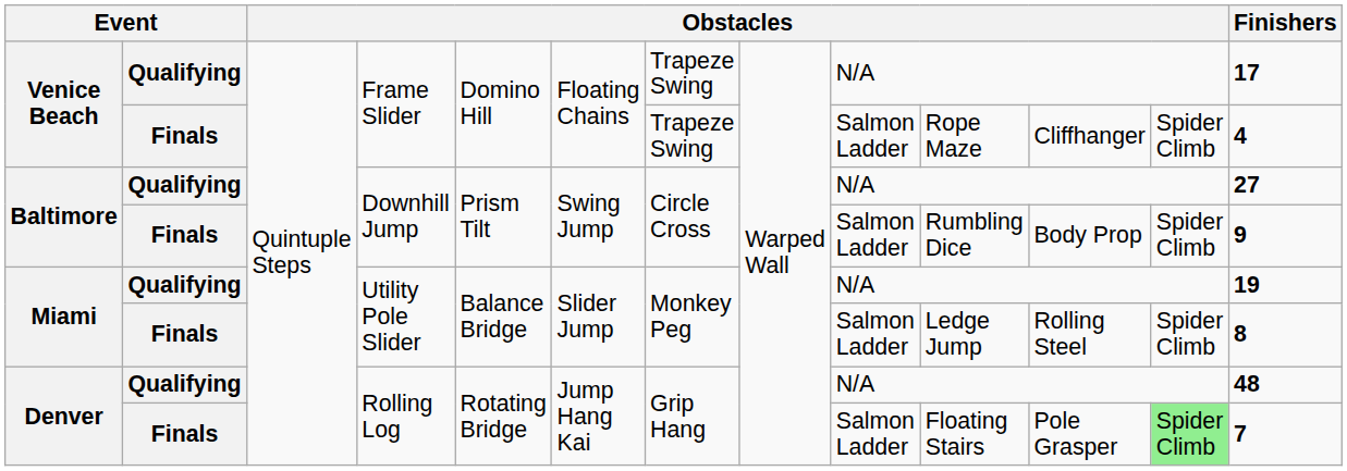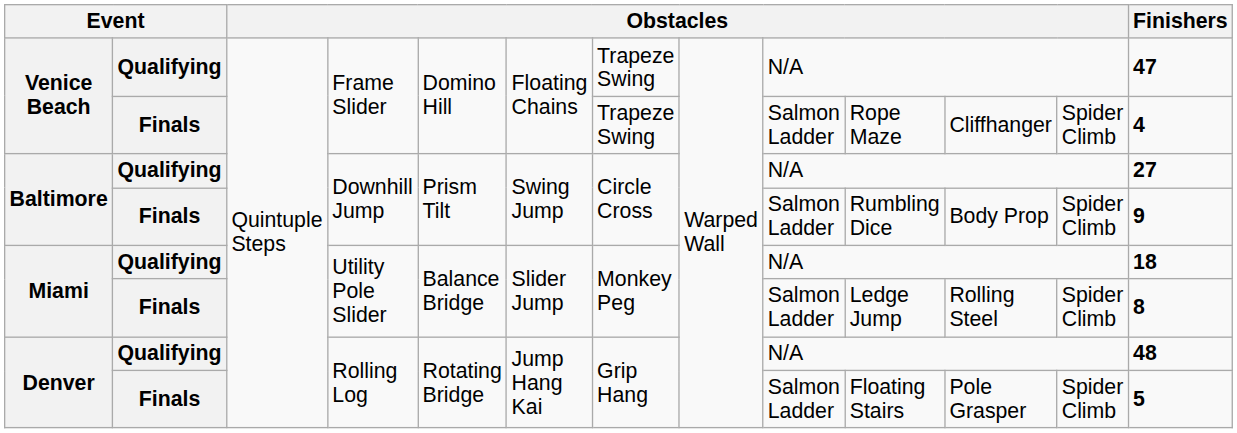Venice Beach / Qualifying | Finishers: 17 -> 47
Miami / Qualifying | Finishers: 19 -> 18
Denver / Finals | column 12: lightgreen background -> no background
Denver / Finals | Finishers: 7 -> 5
